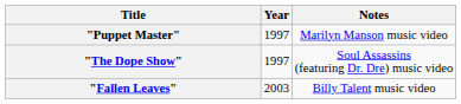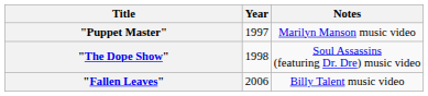"The Dope Show" | Year: 1997 -> 1998
"Fallen Leaves" | Year: 2003 -> 2006
